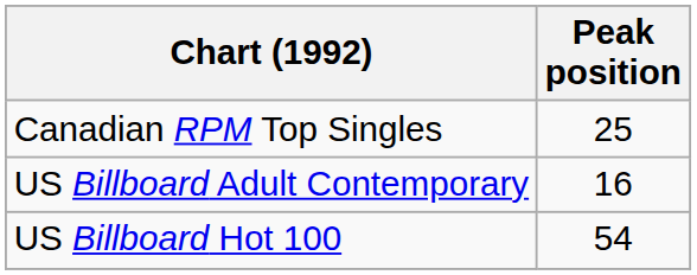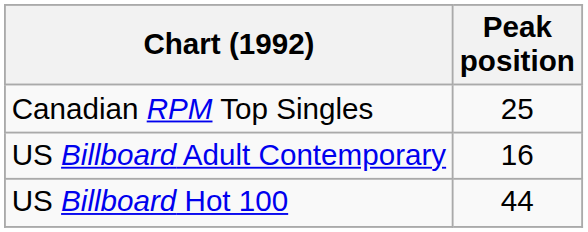US Billboard Hot 100 | Peak position: 54 -> 44
